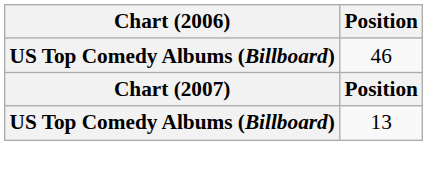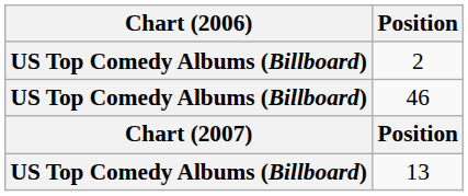+ row: US Top Comedy Albums (Billboard) | 2
